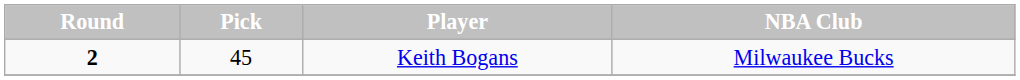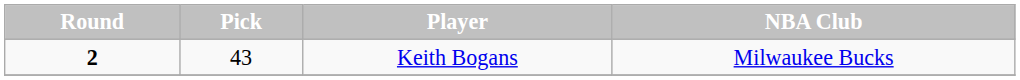Keith Bogans | Pick: 45 -> 43
